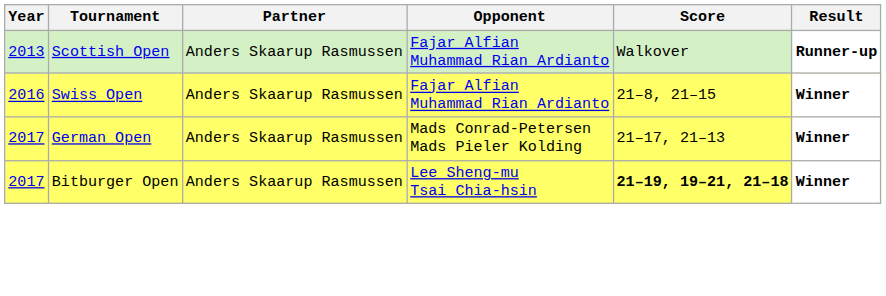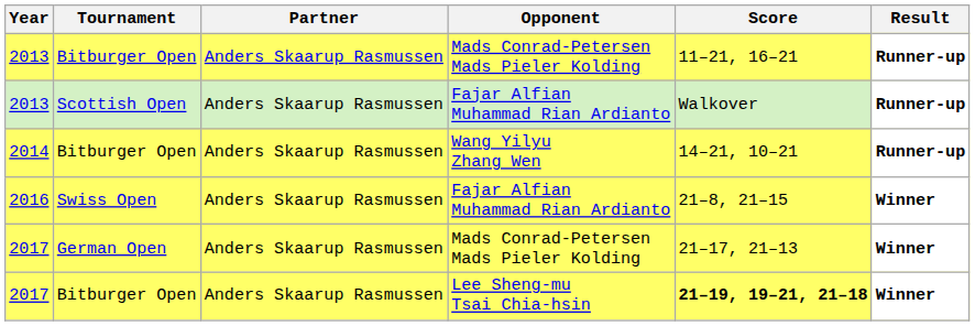+ row: 2013 | Bitburger Open | Anders Skaarup Rasmussen | Mads Conrad-Petersen Mads Pieler Kolding | 11–21, 16–21 | Runner-up
+ row: 2014 | Bitburger Open | Anders Skaarup Rasmussen | Wang Yilyu Zhang Wen | 14–21, 10–21 | Runner-up
